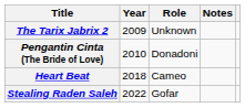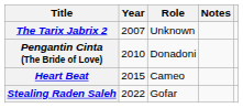The Tarix Jabrix 2 | Year: 2009 -> 2007
Heart Beat | Year: 2018 -> 2015
